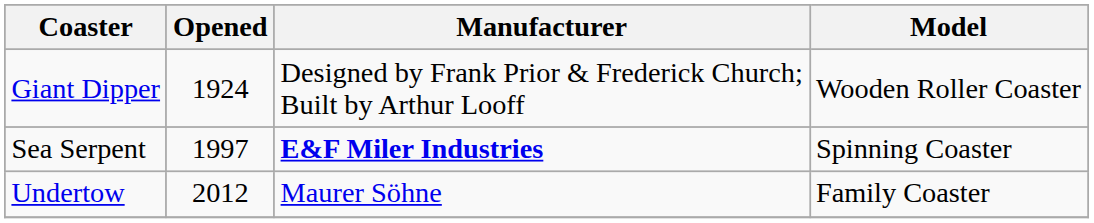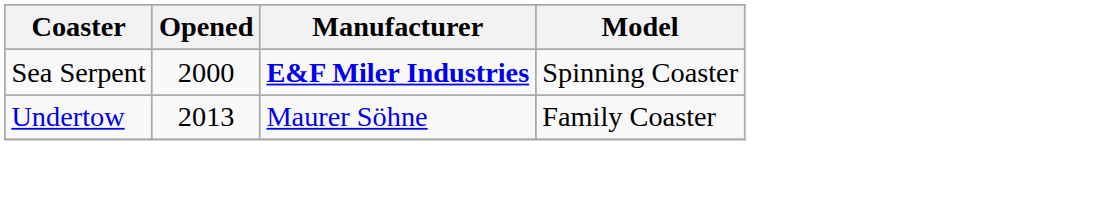- row: Giant Dipper | 1924 | Designed by Frank Prior & Frederick Church; Built by Arthur Looff | Wooden Roller Coaster
Sea Serpent | Opened: 1997 -> 2000
Undertow | Opened: 2012 -> 2013
